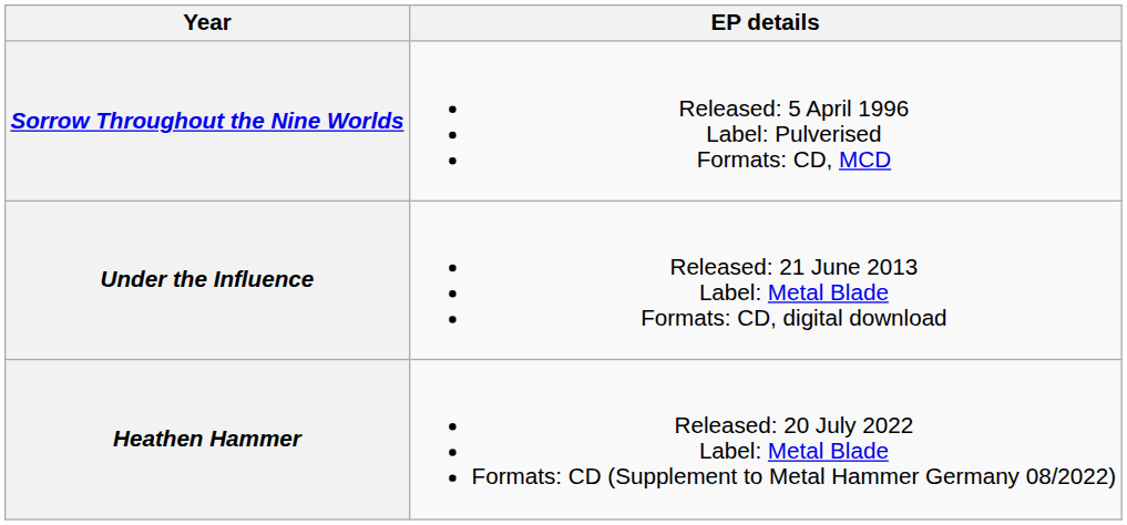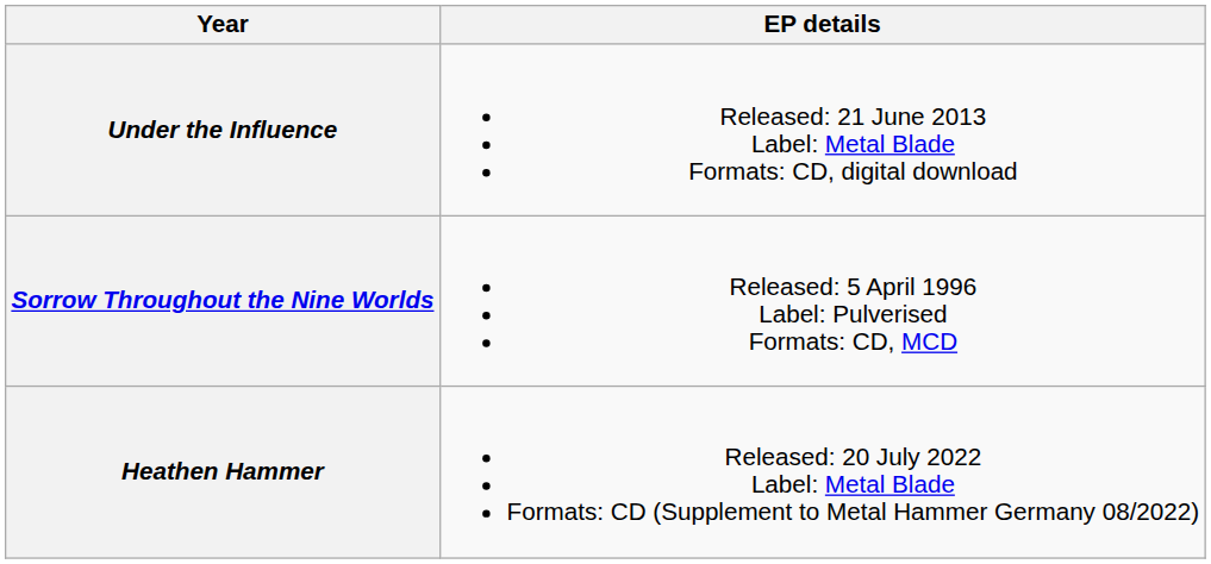rows swapped: Sorrow Throughout the Nine Worlds <-> Under the Influence
